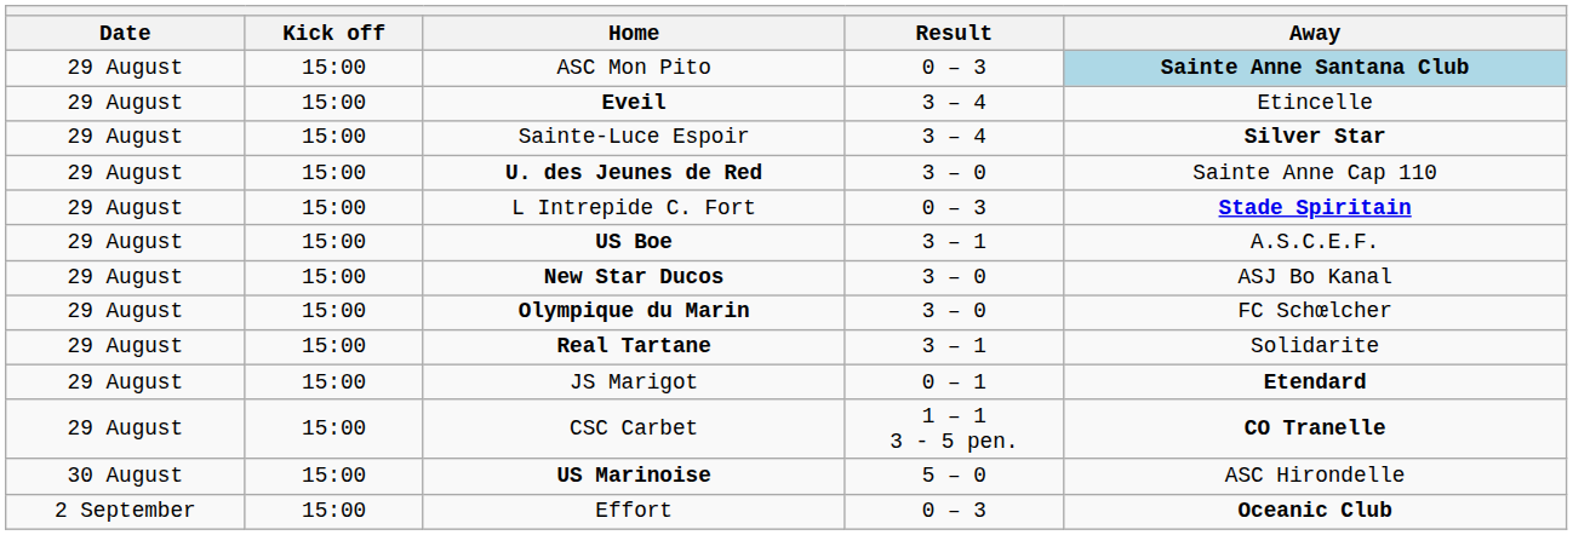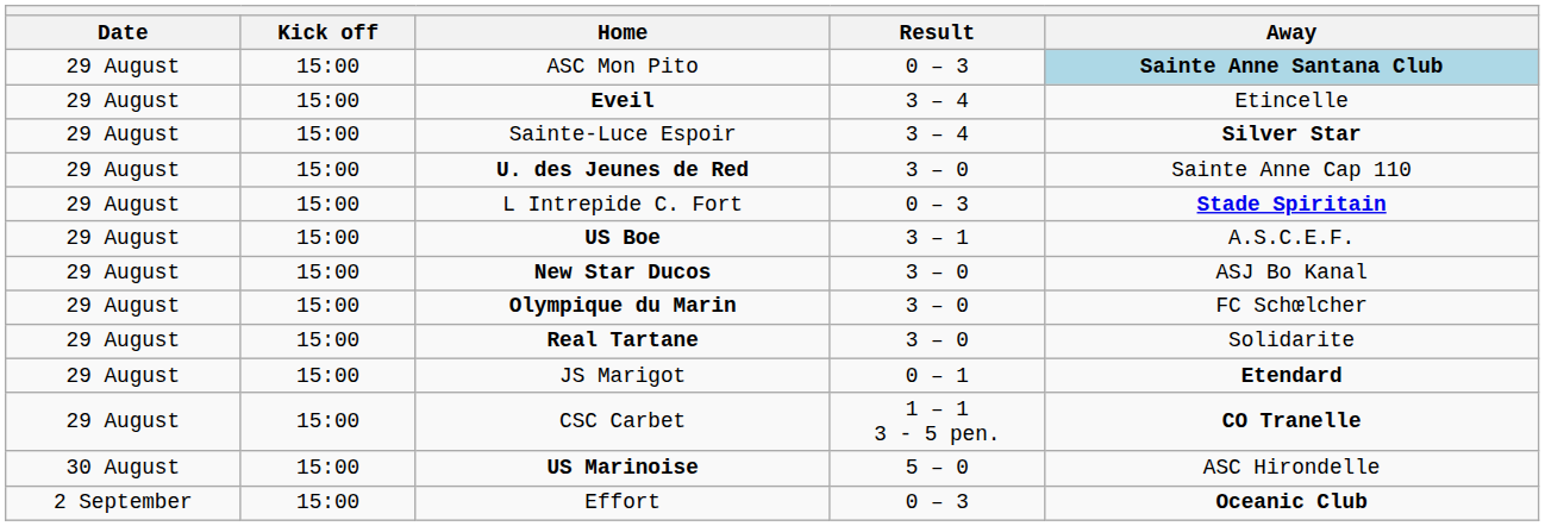Real Tartane | Result: 3 – 1 -> 3 – 0
